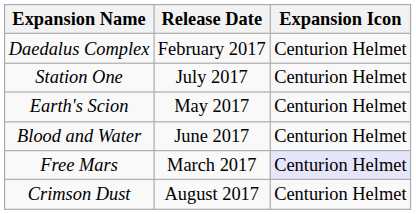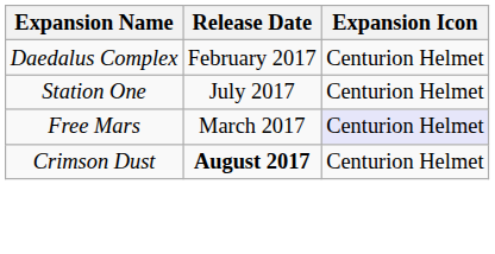- row: Earth's Scion | May 2017 | Centurion Helmet
- row: Blood and Water | June 2017 | Centurion Helmet
Crimson Dust | Release Date: normal -> bold
